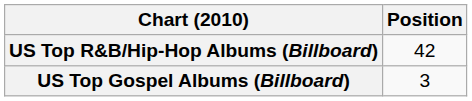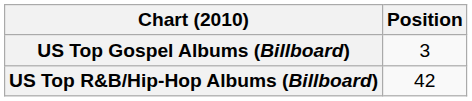rows swapped: US Top Gospel Albums (Billboard) <-> US Top R&B/Hip-Hop Albums (Billboard)
